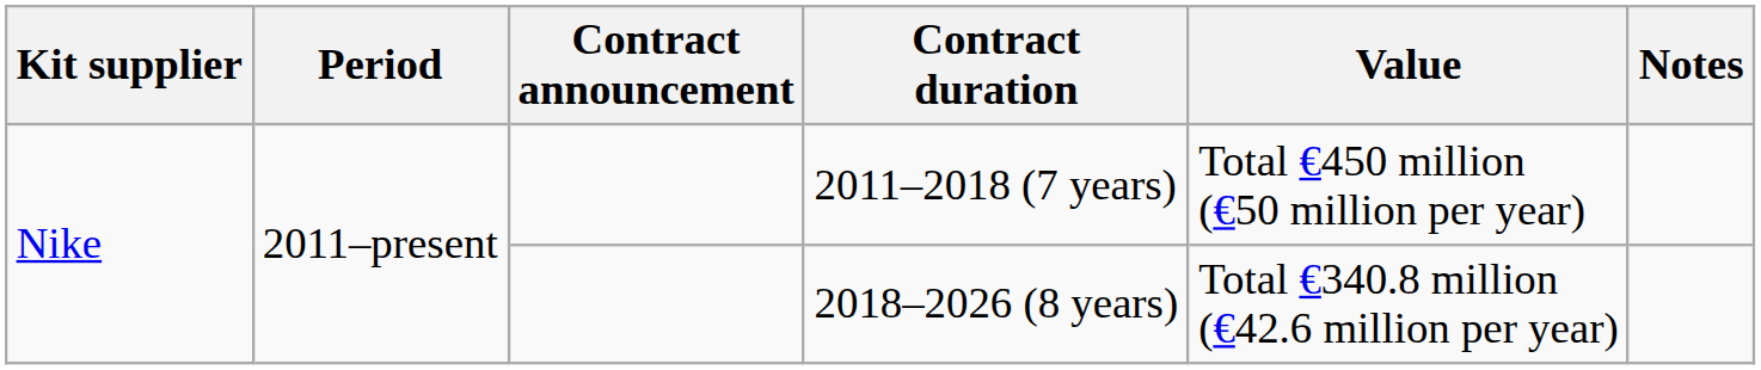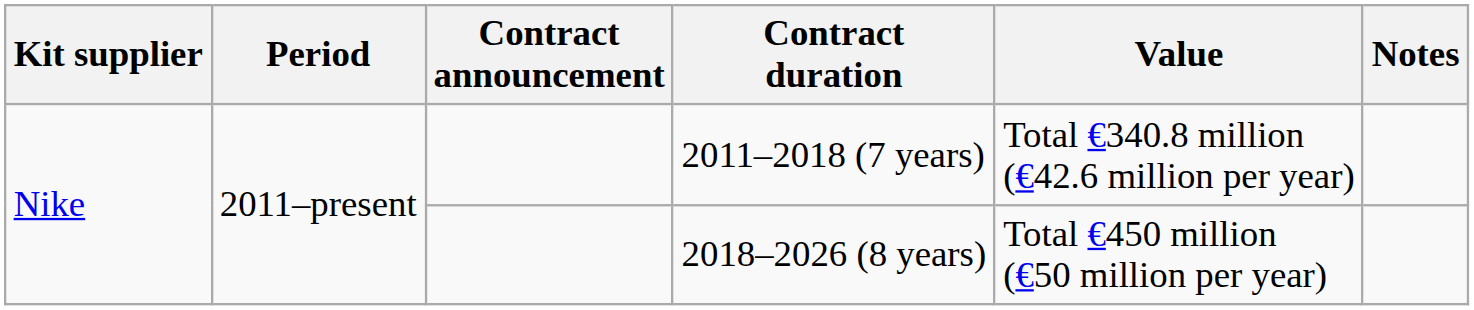2011–2018 (7 years) | Value: Total €450 million (€50 million per year) -> Total €340.8 million (€42.6 million per year)
2018–2026 (8 years) | Value: Total €340.8 million (€42.6 million per year) -> Total €450 million (€50 million per year)
